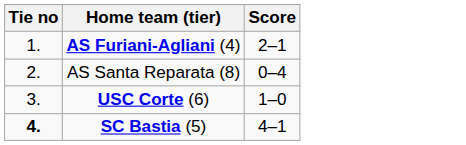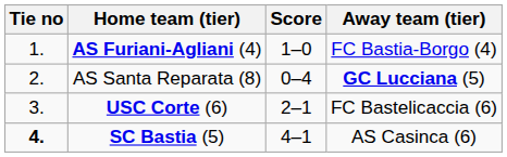+ column: Away team (tier) | FC Bastia-Borgo (4) | GC Lucciana (5) | FC Bastelicaccia (6) | AS Casinca (6)
AS Furiani-Agliani (4) | Score: 2–1 -> 1–0
USC Corte (6) | Score: 1–0 -> 2–1
